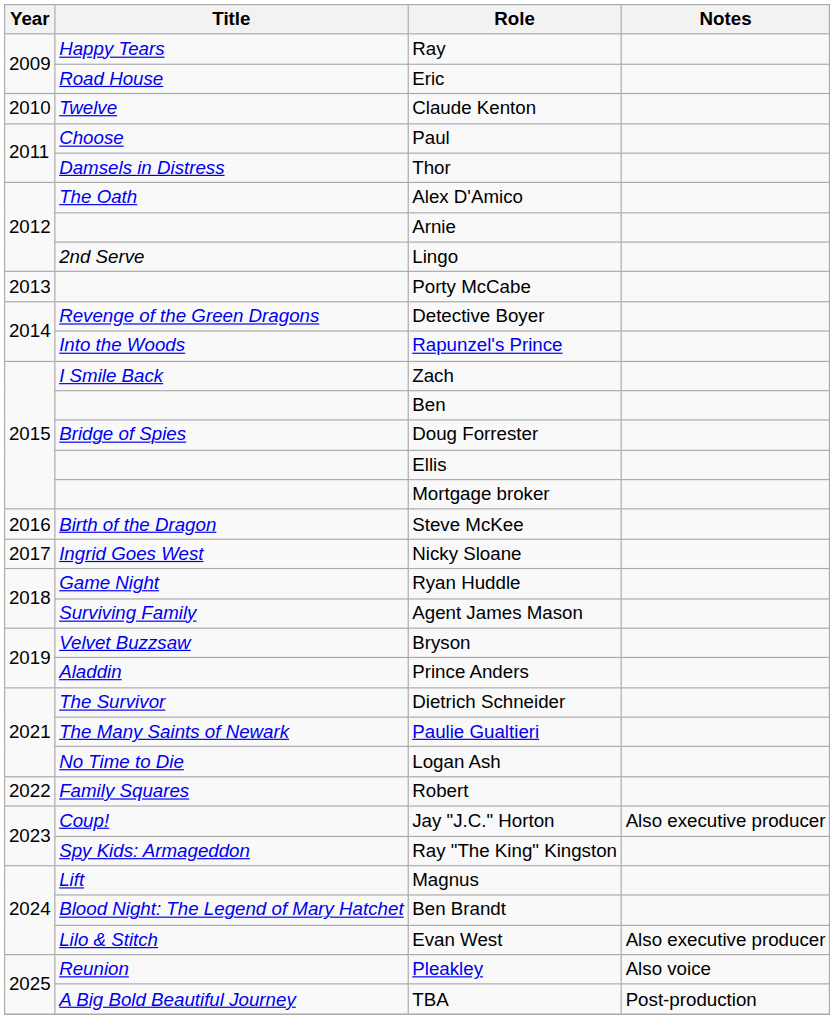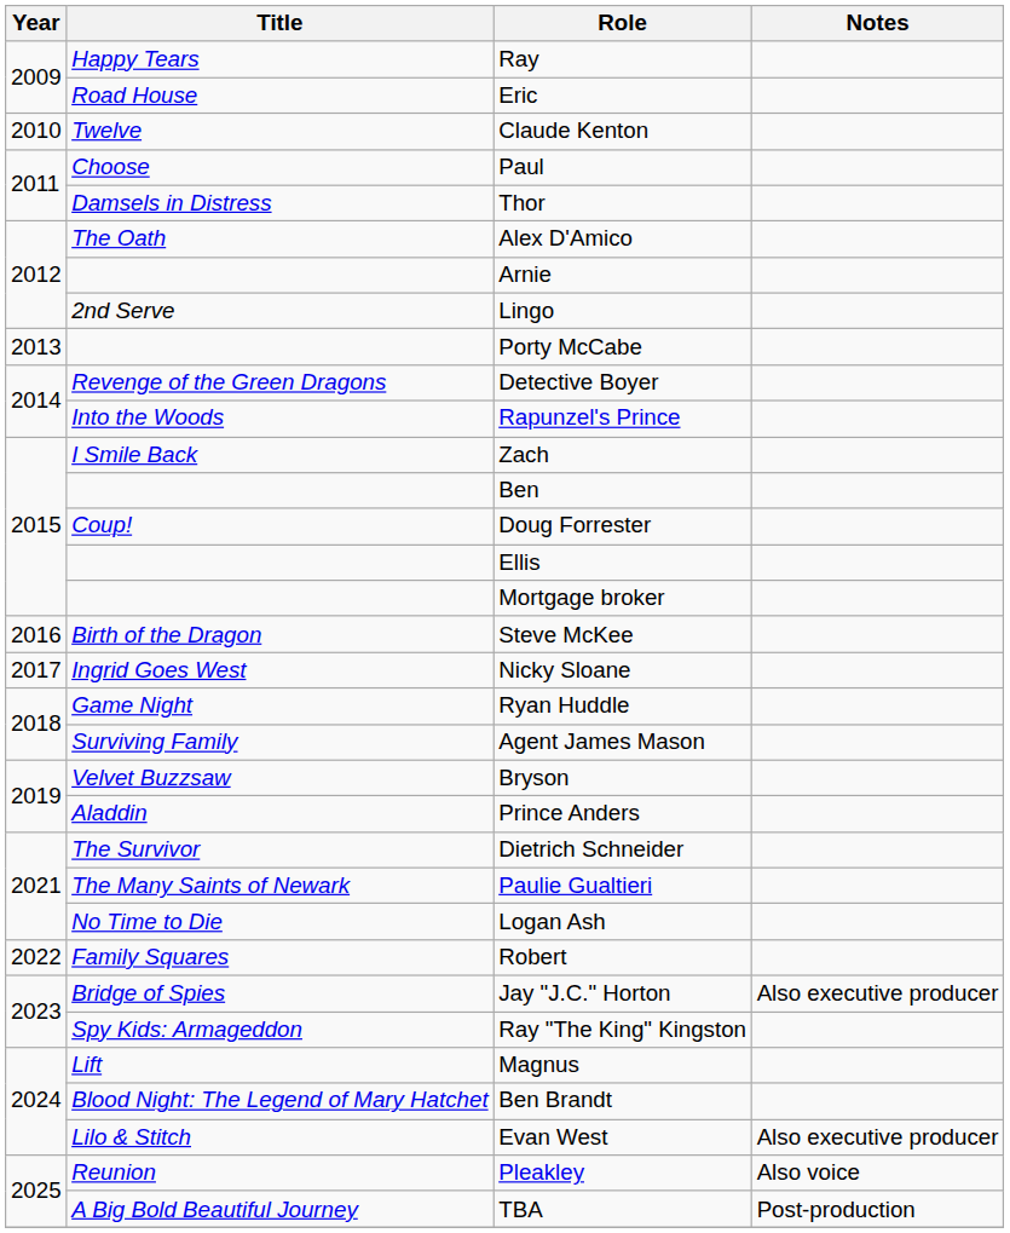Doug Forrester | Title: Bridge of Spies -> Coup!
Jay "J.C." Horton | Title: Coup! -> Bridge of Spies
